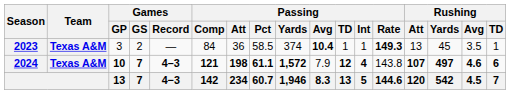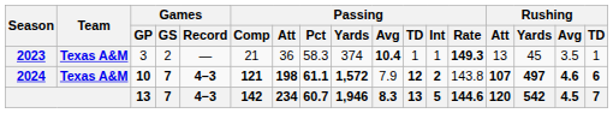2023 | Passing / Comp: 84 -> 21
2023 | Passing / Pct: 58.5 -> 58.3
2024 | Passing / Int: 4 -> 2
